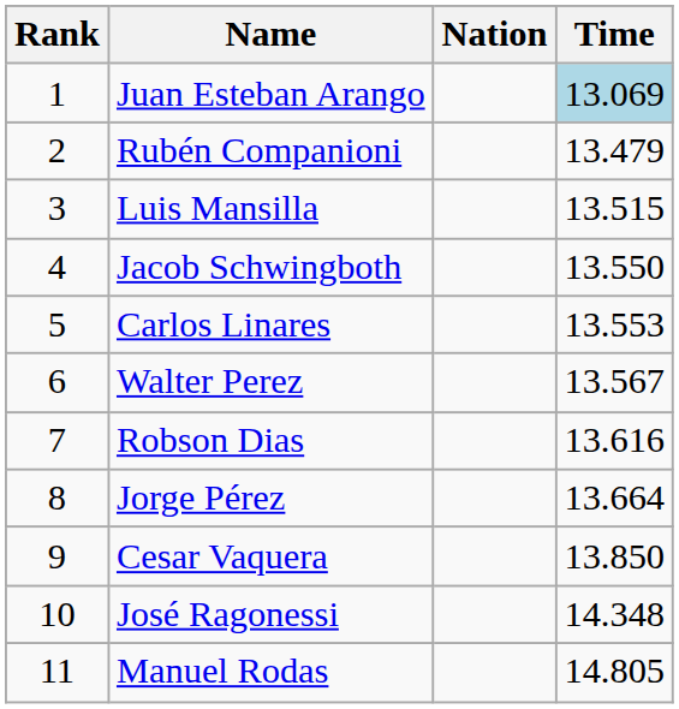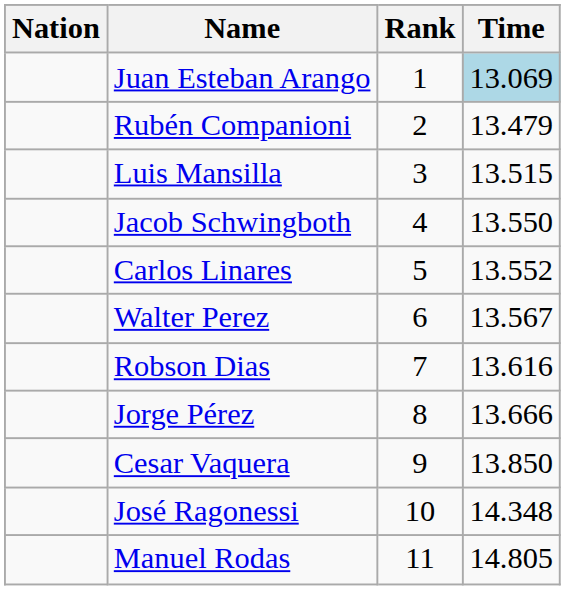columns swapped: Rank <-> Nation
Carlos Linares | Time: 13.553 -> 13.552
Jorge Pérez | Time: 13.664 -> 13.666
